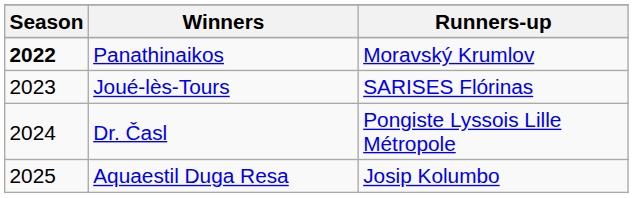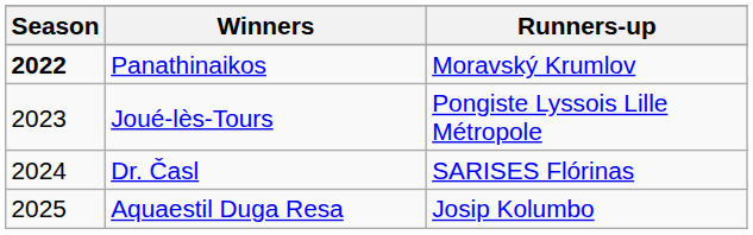Joué-lès-Tours | Runners-up: SARISES Flórinas -> Pongiste Lyssois Lille Métropole
Dr. Časl | Runners-up: Pongiste Lyssois Lille Métropole -> SARISES Flórinas
